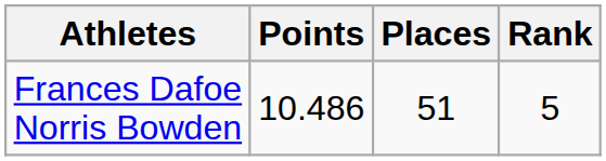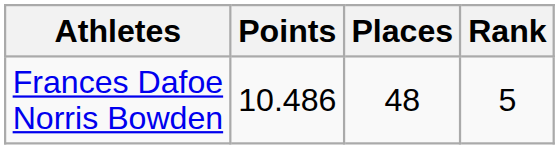Frances Dafoe Norris Bowden | Places: 51 -> 48
